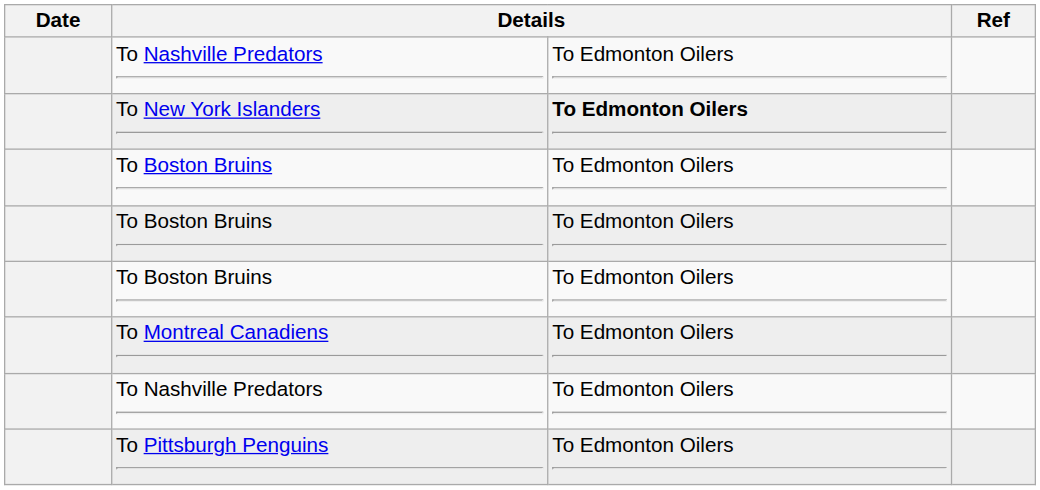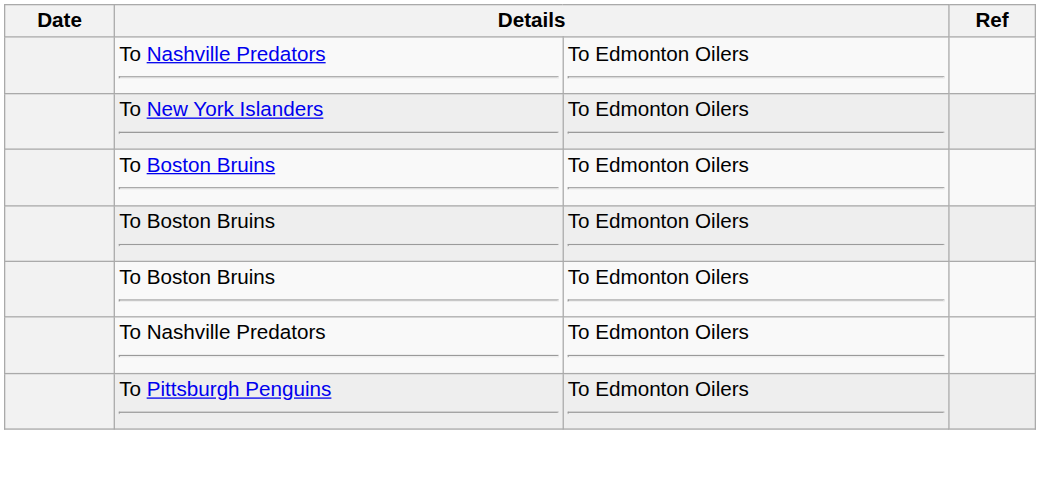To New York Islanders | column 3: bold -> normal
- row: To Montreal Canadiens | To Edmonton Oilers
